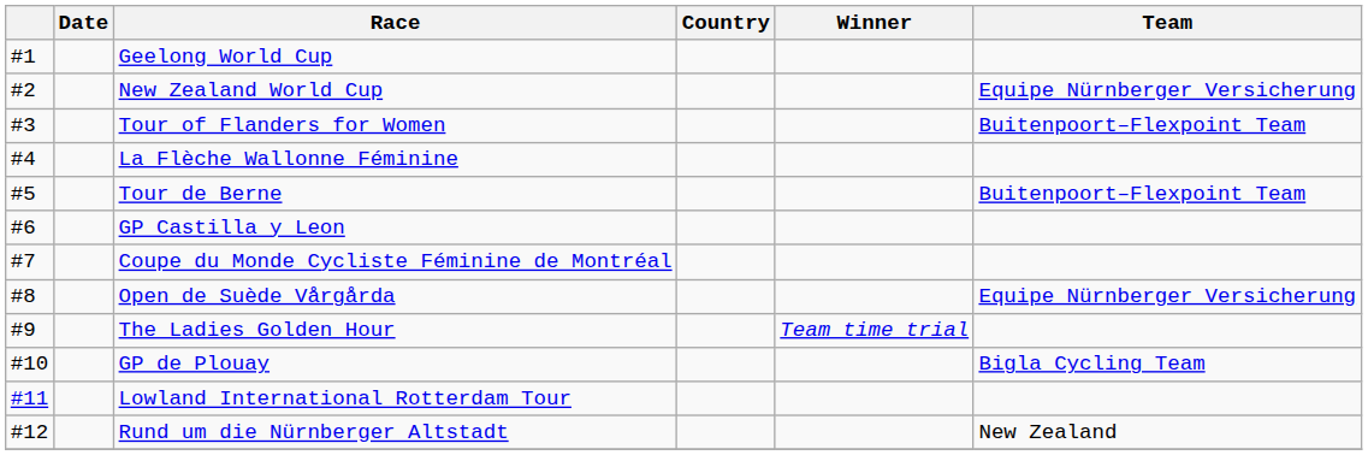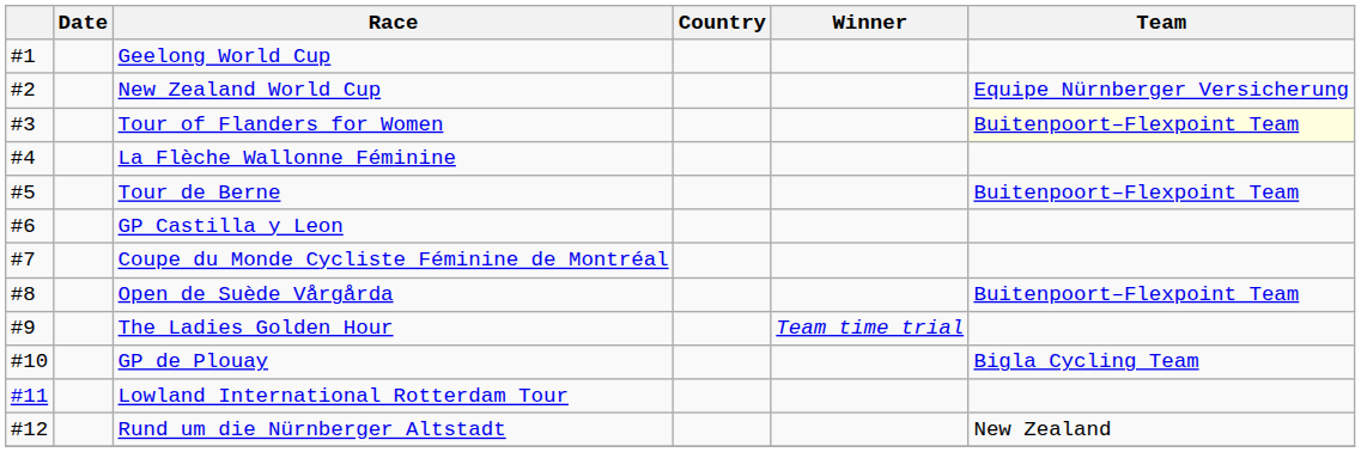Tour of Flanders for Women | Team: no background -> lightyellow background
Open de Suède Vårgårda | Team: Equipe Nürnberger Versicherung -> Buitenpoort–Flexpoint Team
